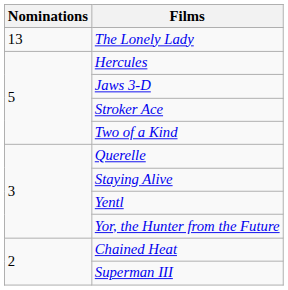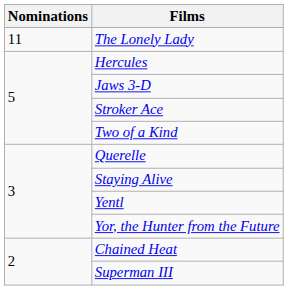The Lonely Lady | Nominations: 13 -> 11
